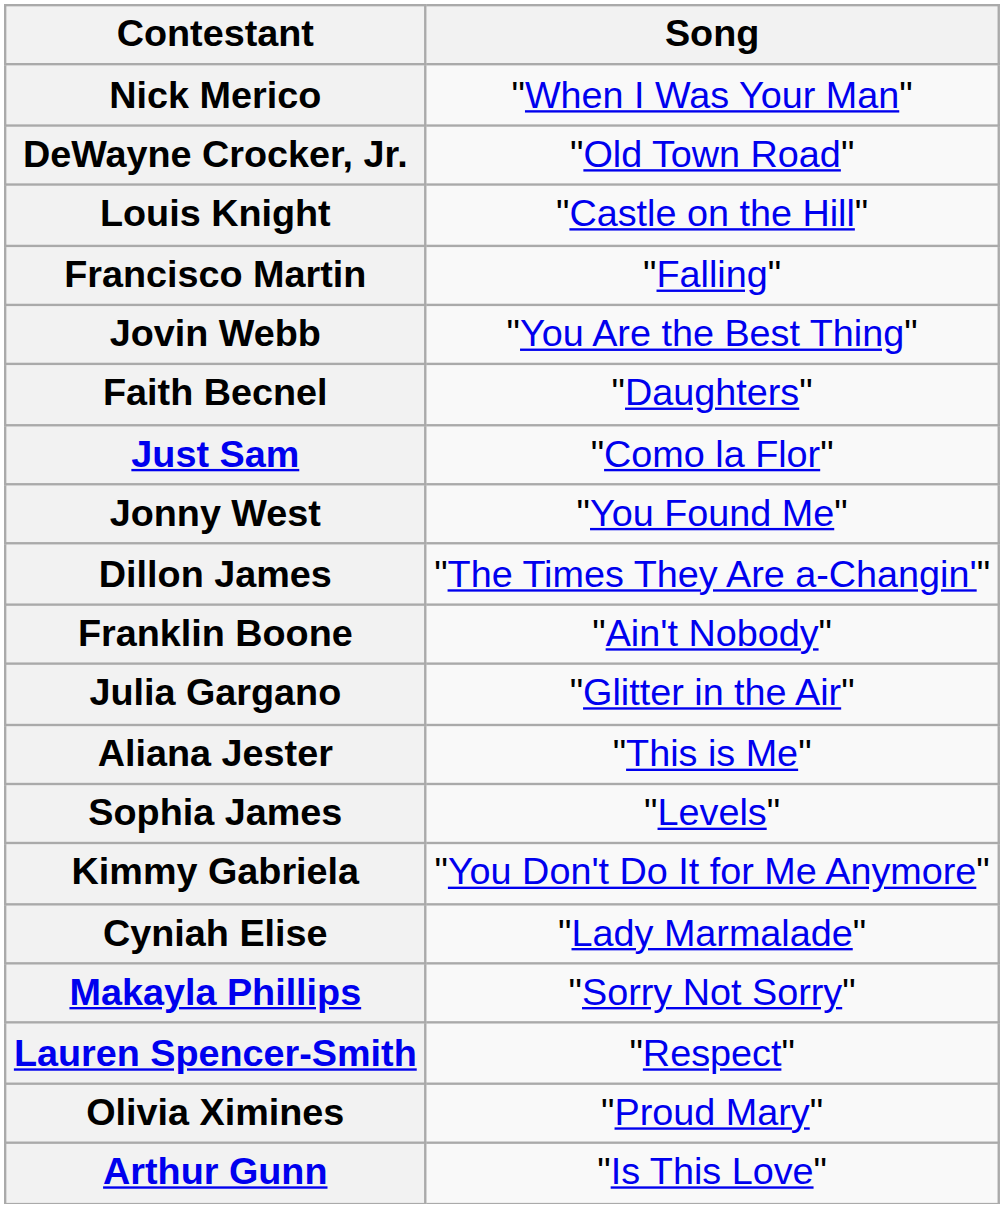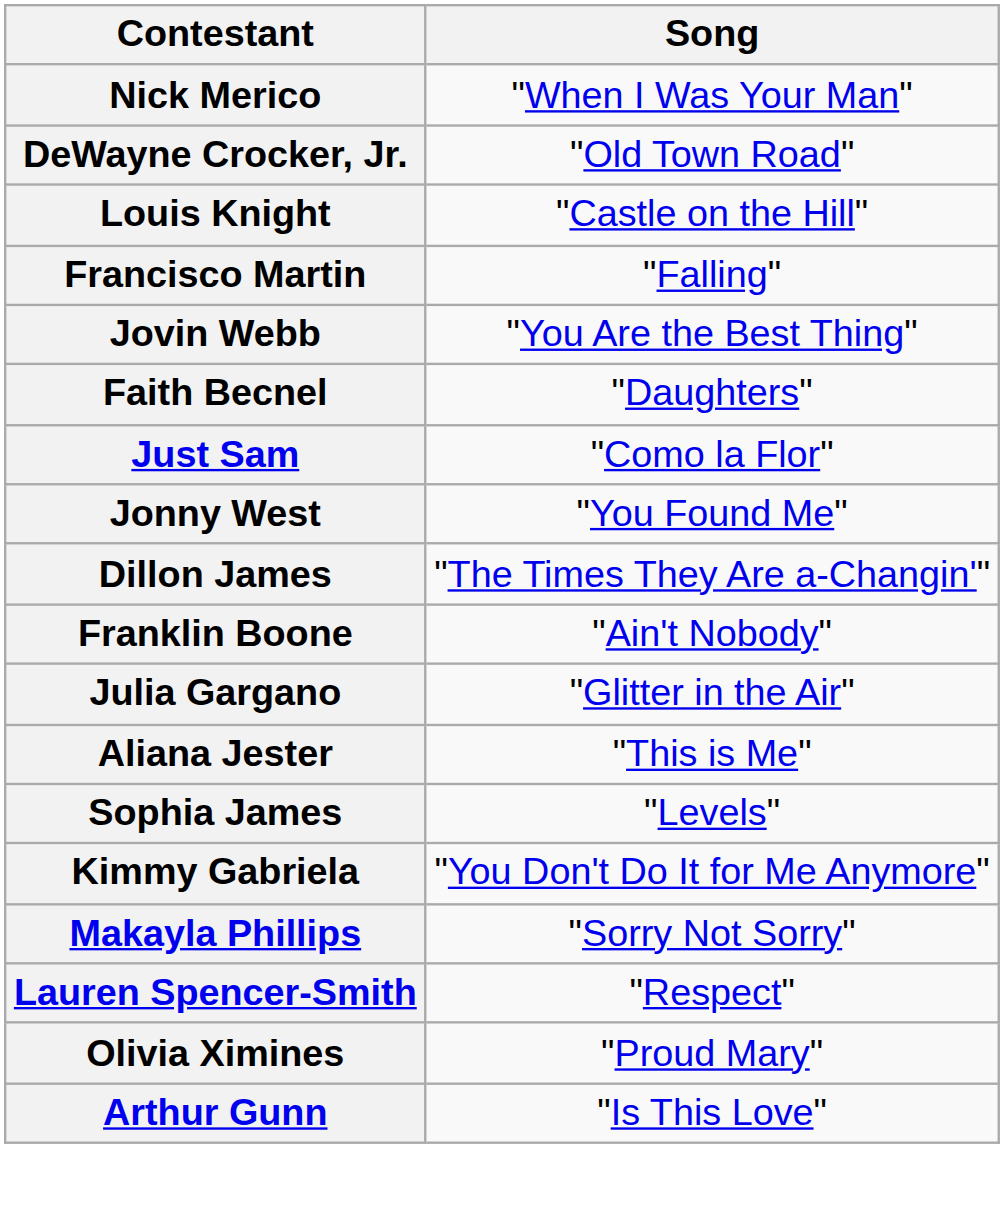- row: Cyniah Elise | "Lady Marmalade"
